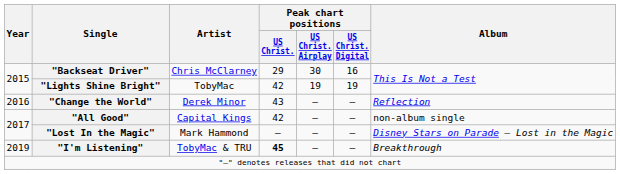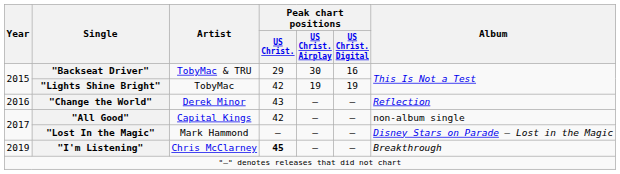"Backseat Driver" | Artist: Chris McClarney -> TobyMac & TRU
"I'm Listening" | Artist: TobyMac & TRU -> Chris McClarney
